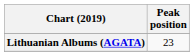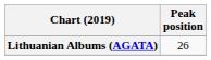Lithuanian Albums (AGATA) | Peak position: 23 -> 26
